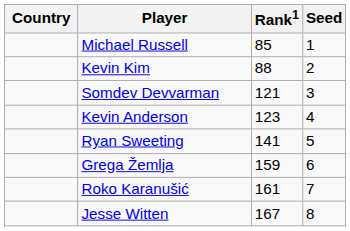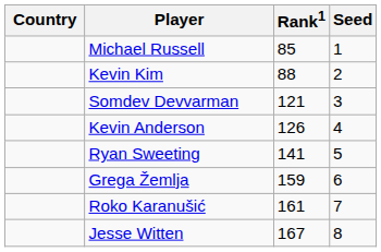Kevin Anderson | Rank1: 123 -> 126
